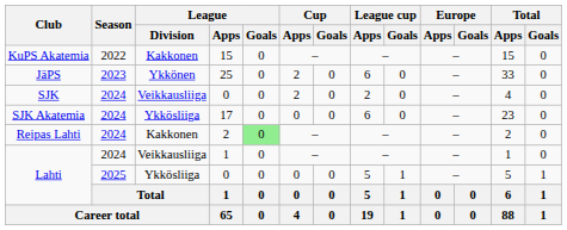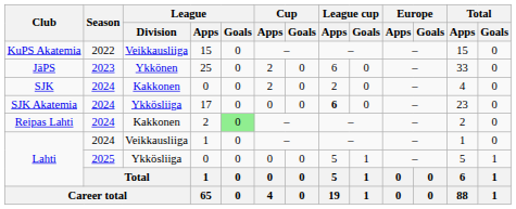KuPS Akatemia | League / Division: Kakkonen -> Veikkausliiga
SJK | League / Division: Veikkausliiga -> Kakkonen
SJK Akatemia | League cup / Apps: normal -> bold
